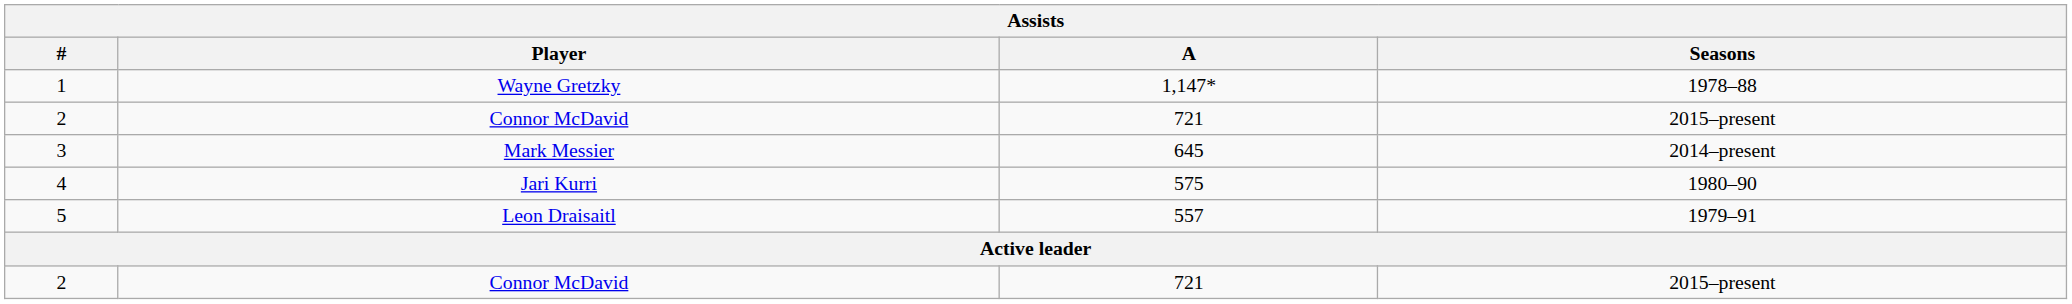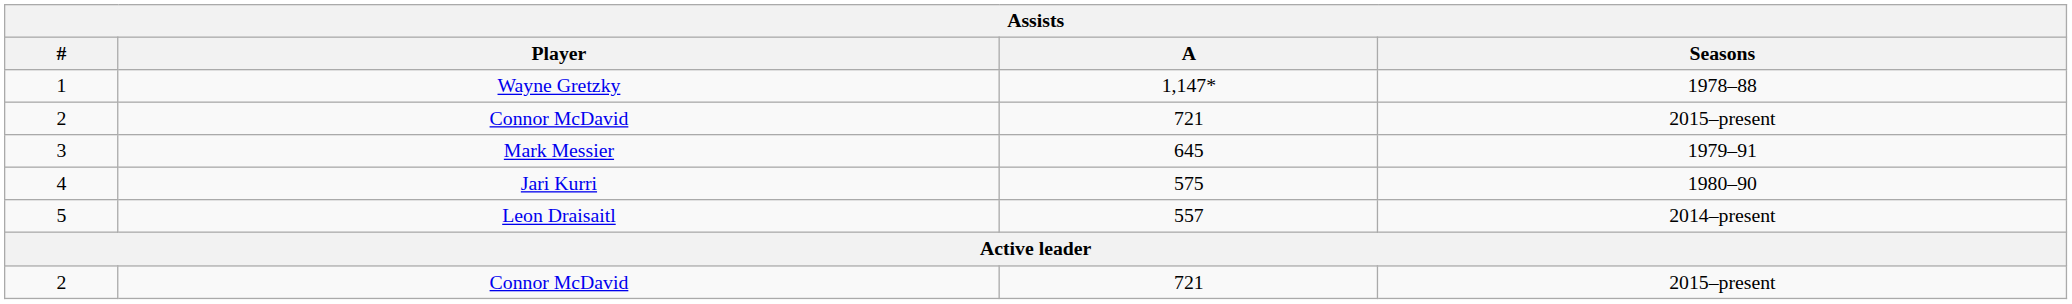3 | Seasons: 2014–present -> 1979–91
5 | Seasons: 1979–91 -> 2014–present
